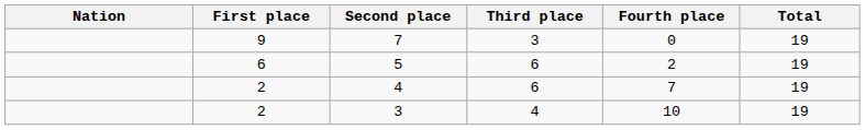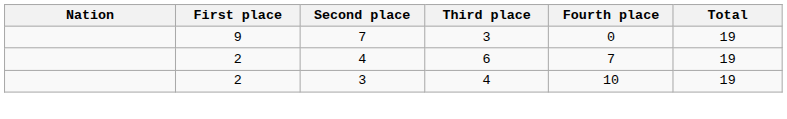- row: 6 | 5 | 6 | 2 | 19
